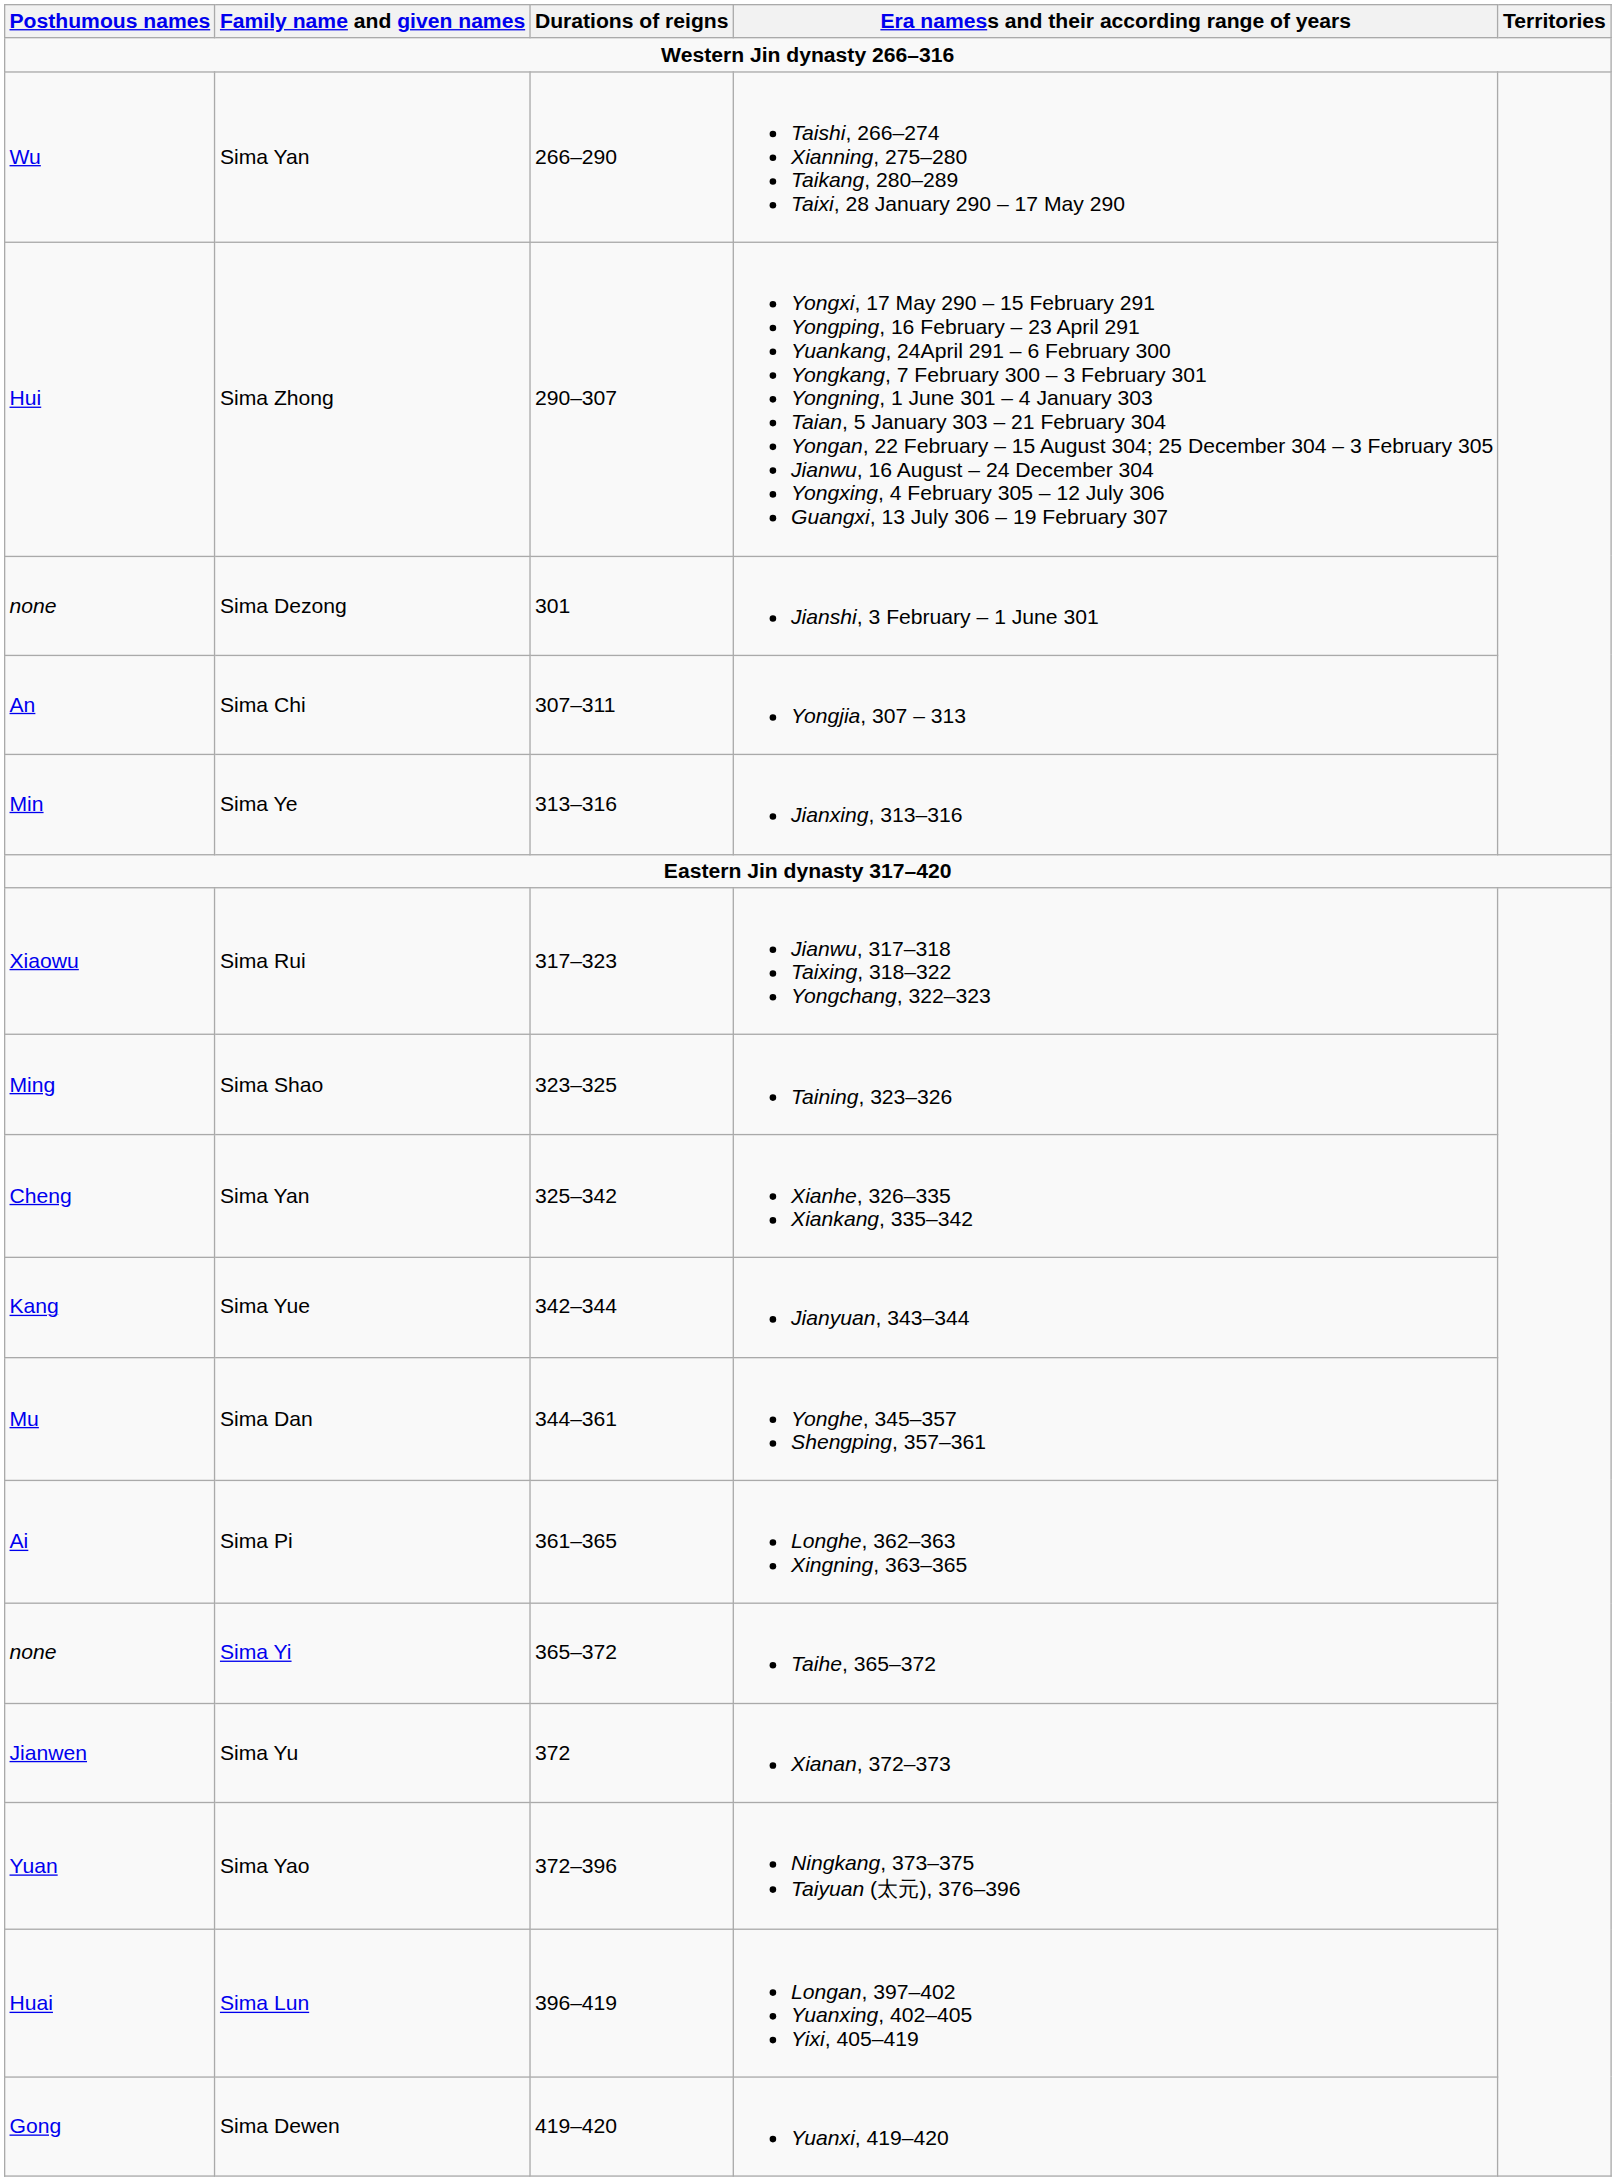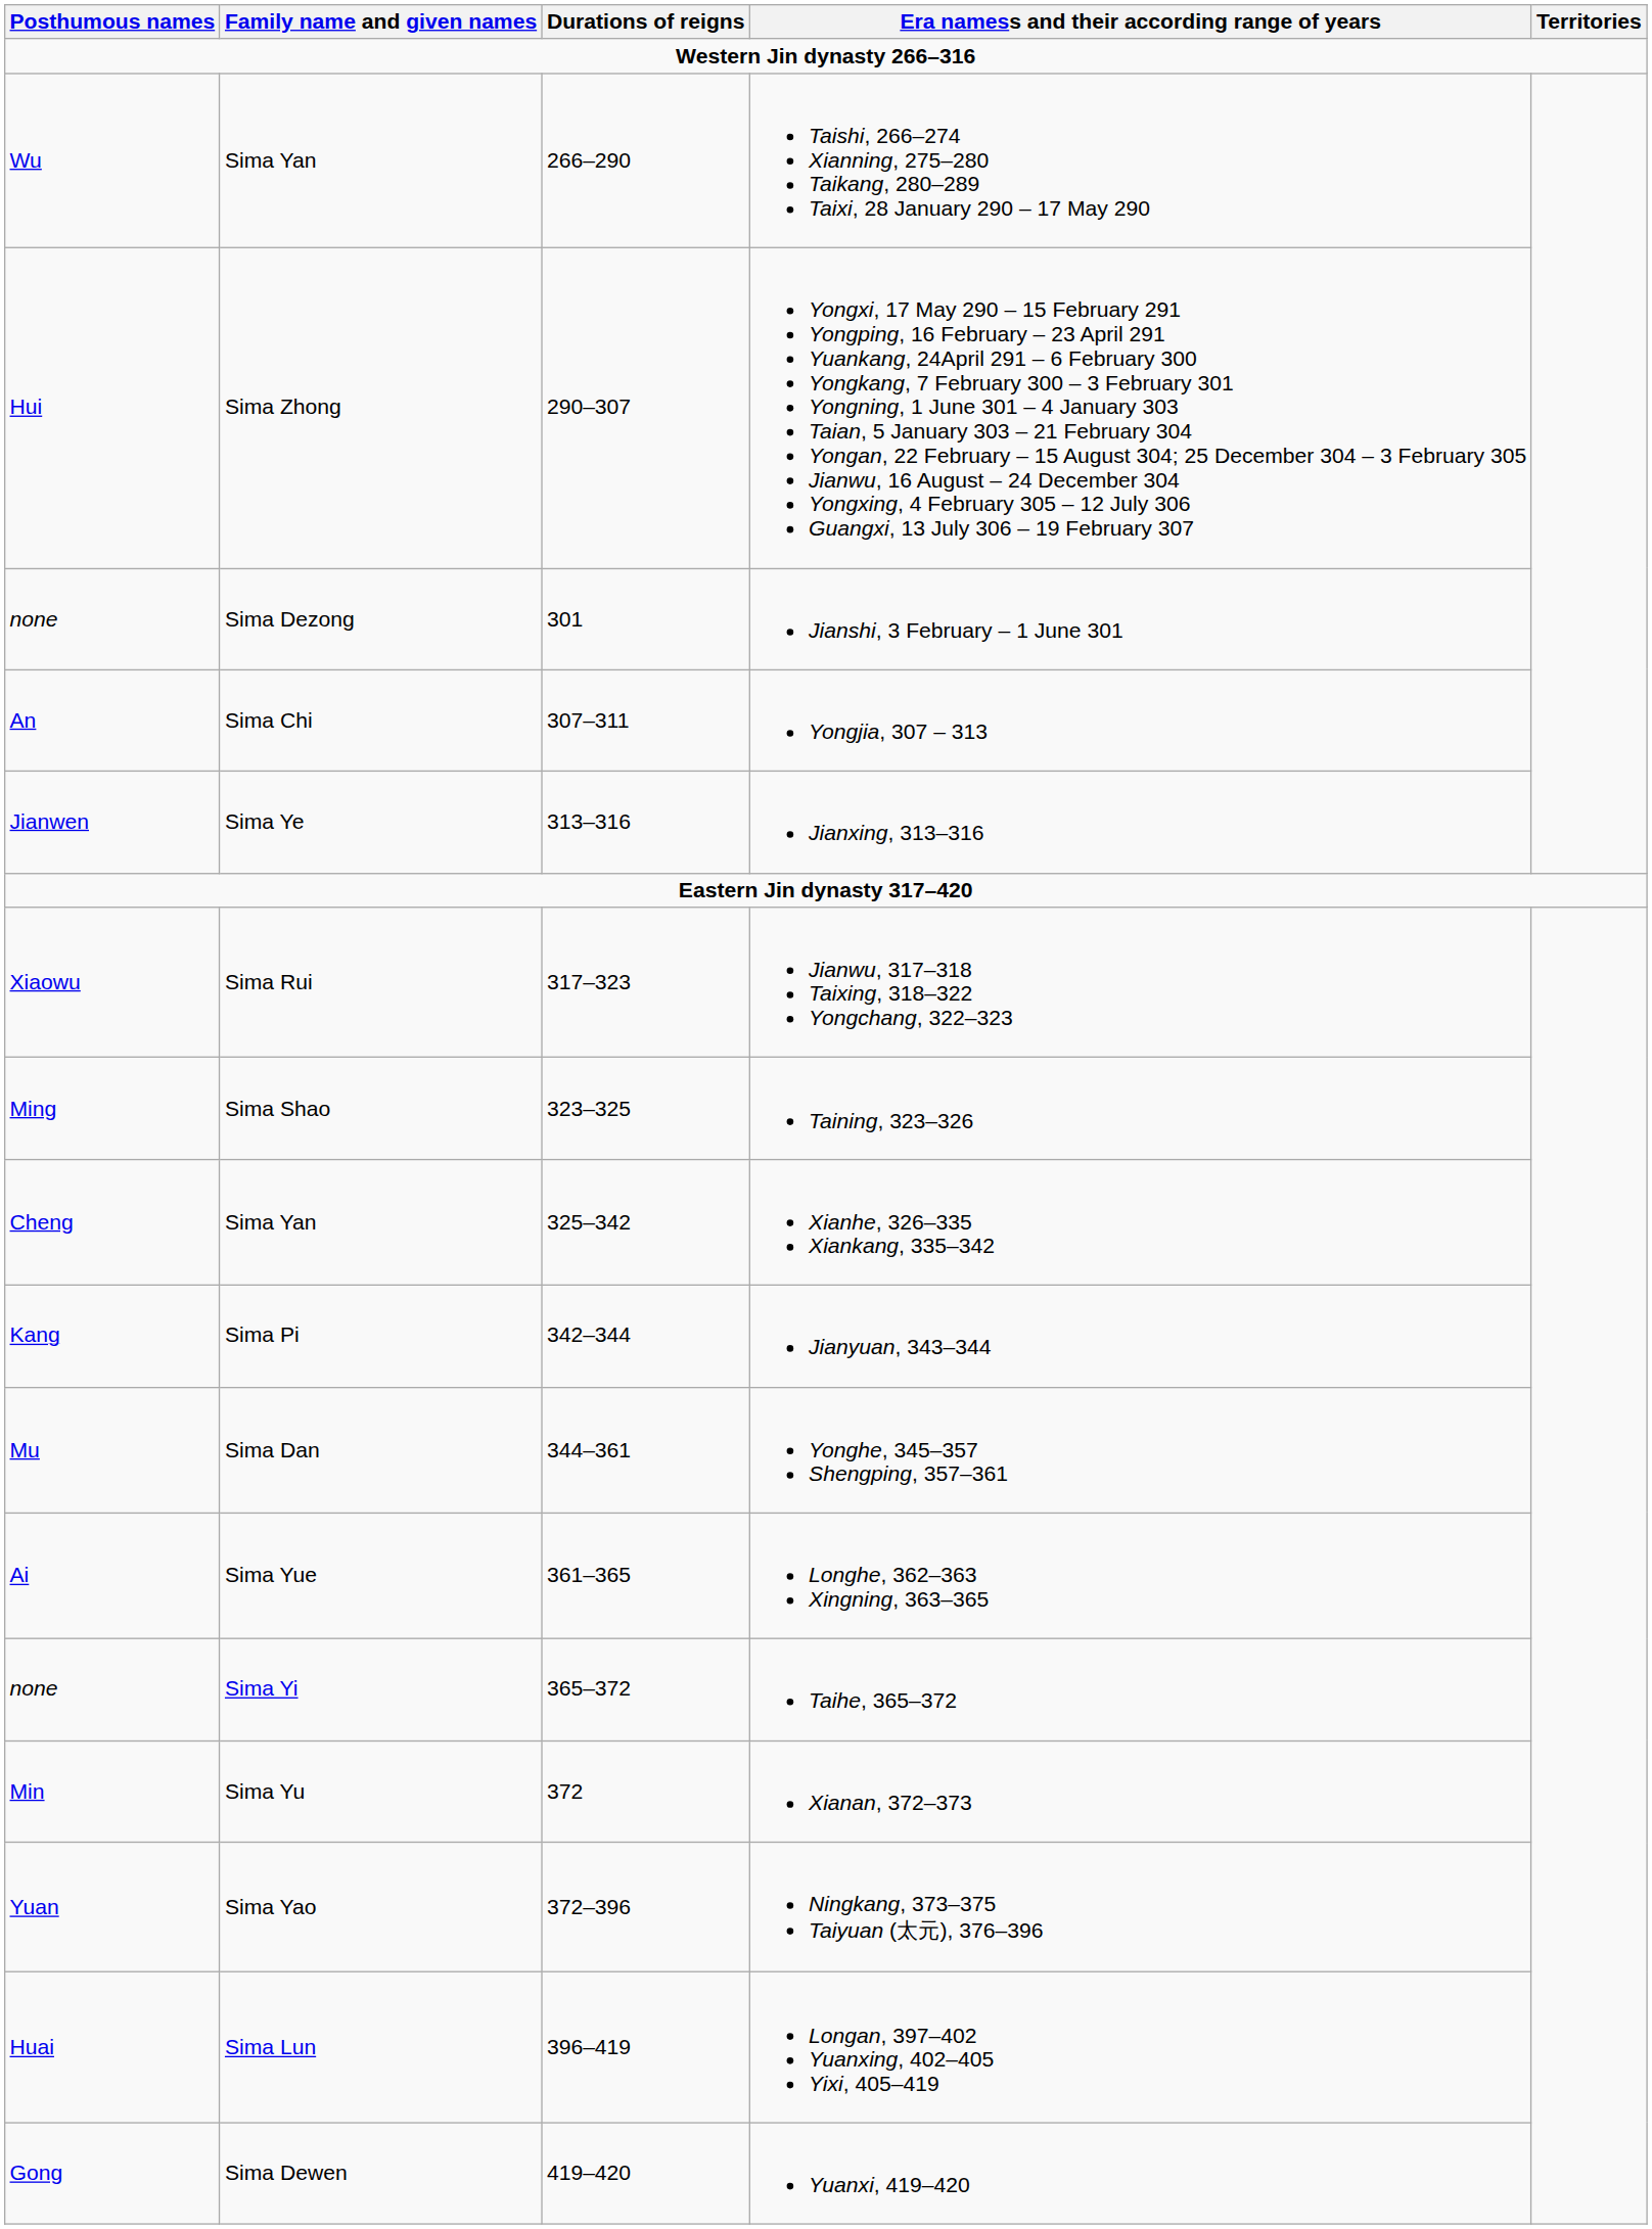Jianxing, 313–316 | Posthumous names: Min -> Jianwen
Jianyuan, 343–344 | Family name and given names: Sima Yue -> Sima Pi
Longhe, 362–363 Xingning, 363–365 | Family name and given names: Sima Pi -> Sima Yue
Xianan, 372–373 | Posthumous names: Jianwen -> Min
